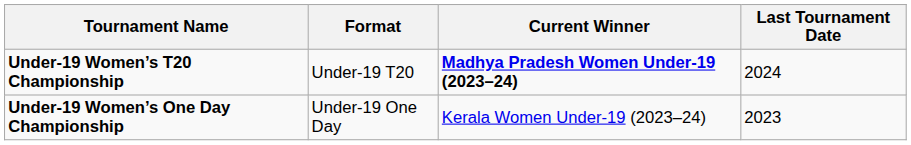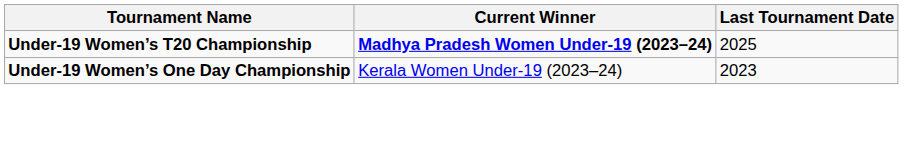- column: Format | Under-19 T20 | Under-19 One Day
Under-19 Women’s T20 Championship | Last Tournament Date: 2024 -> 2025
